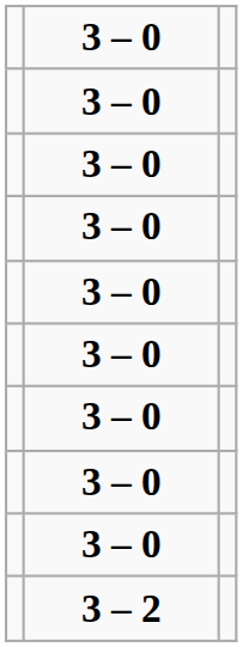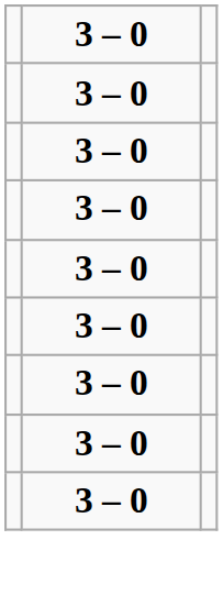- row: 3 – 2
